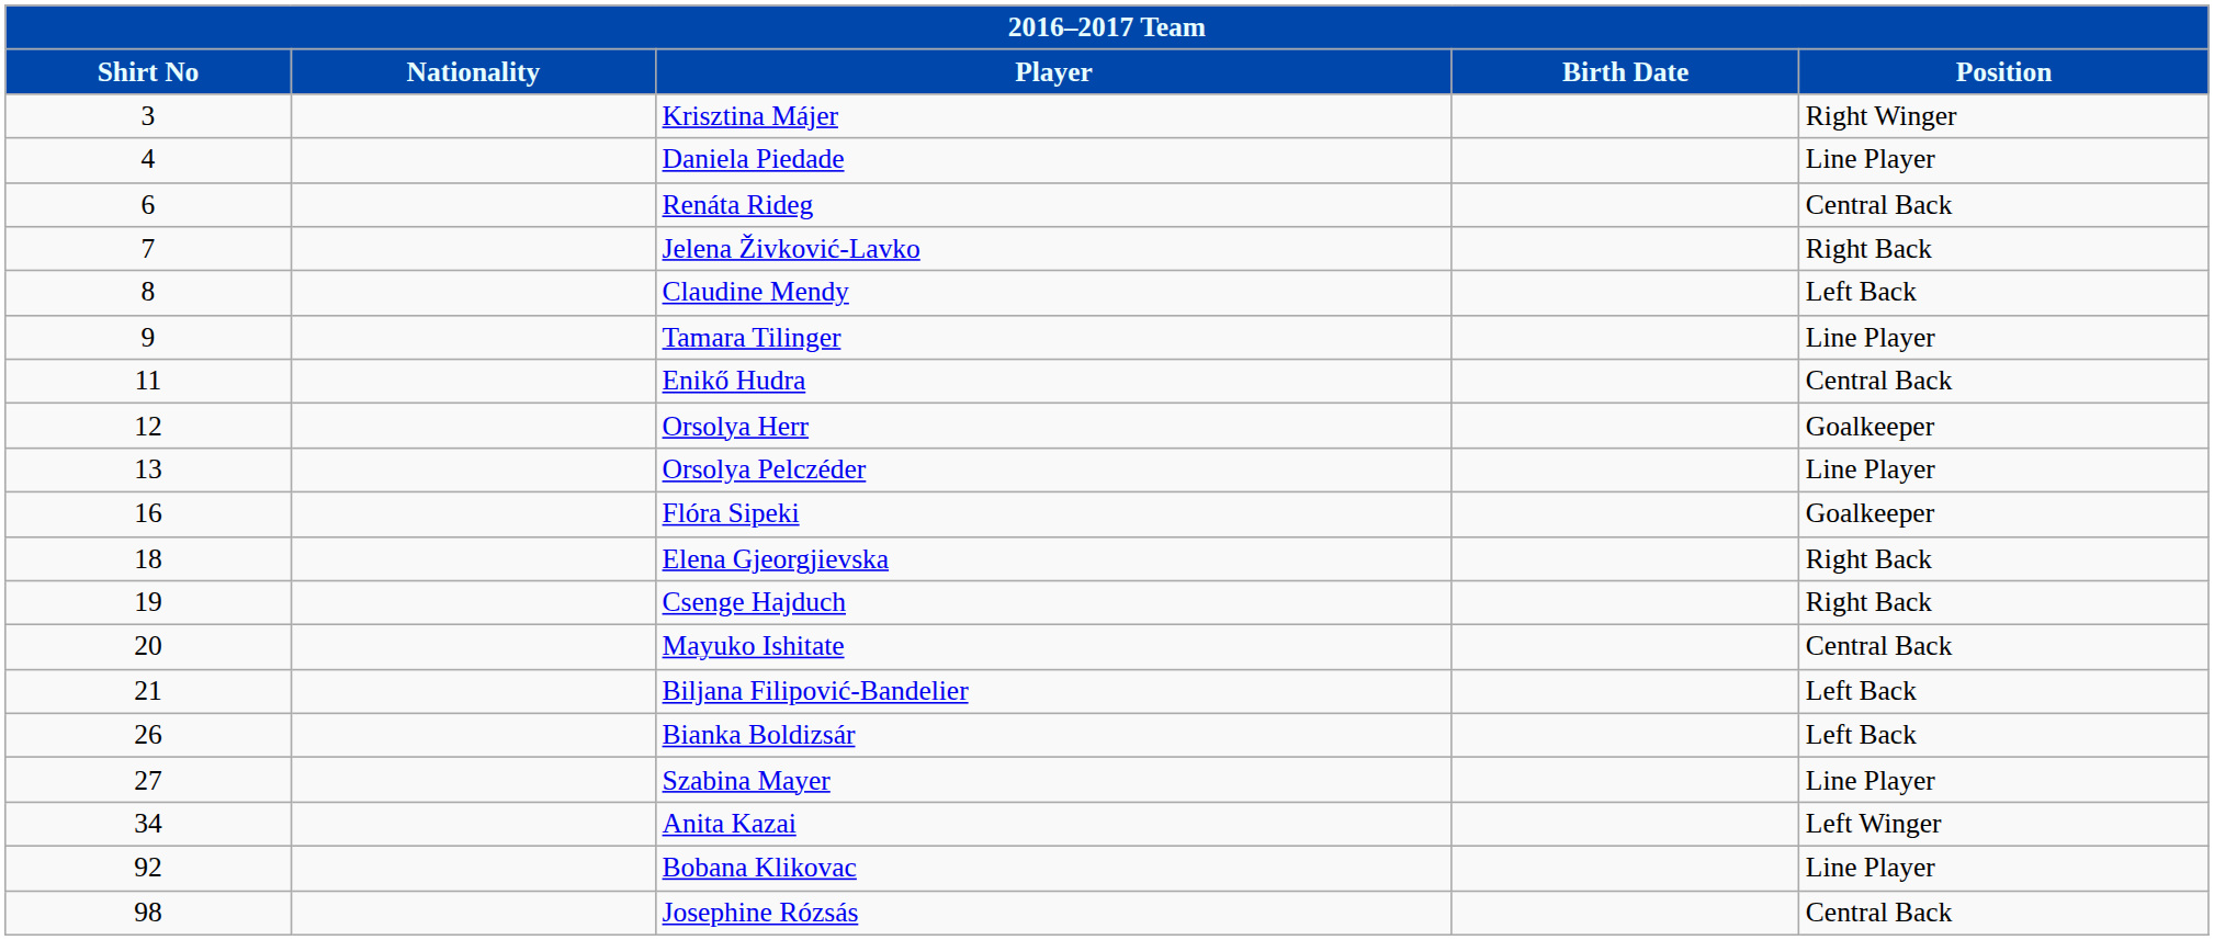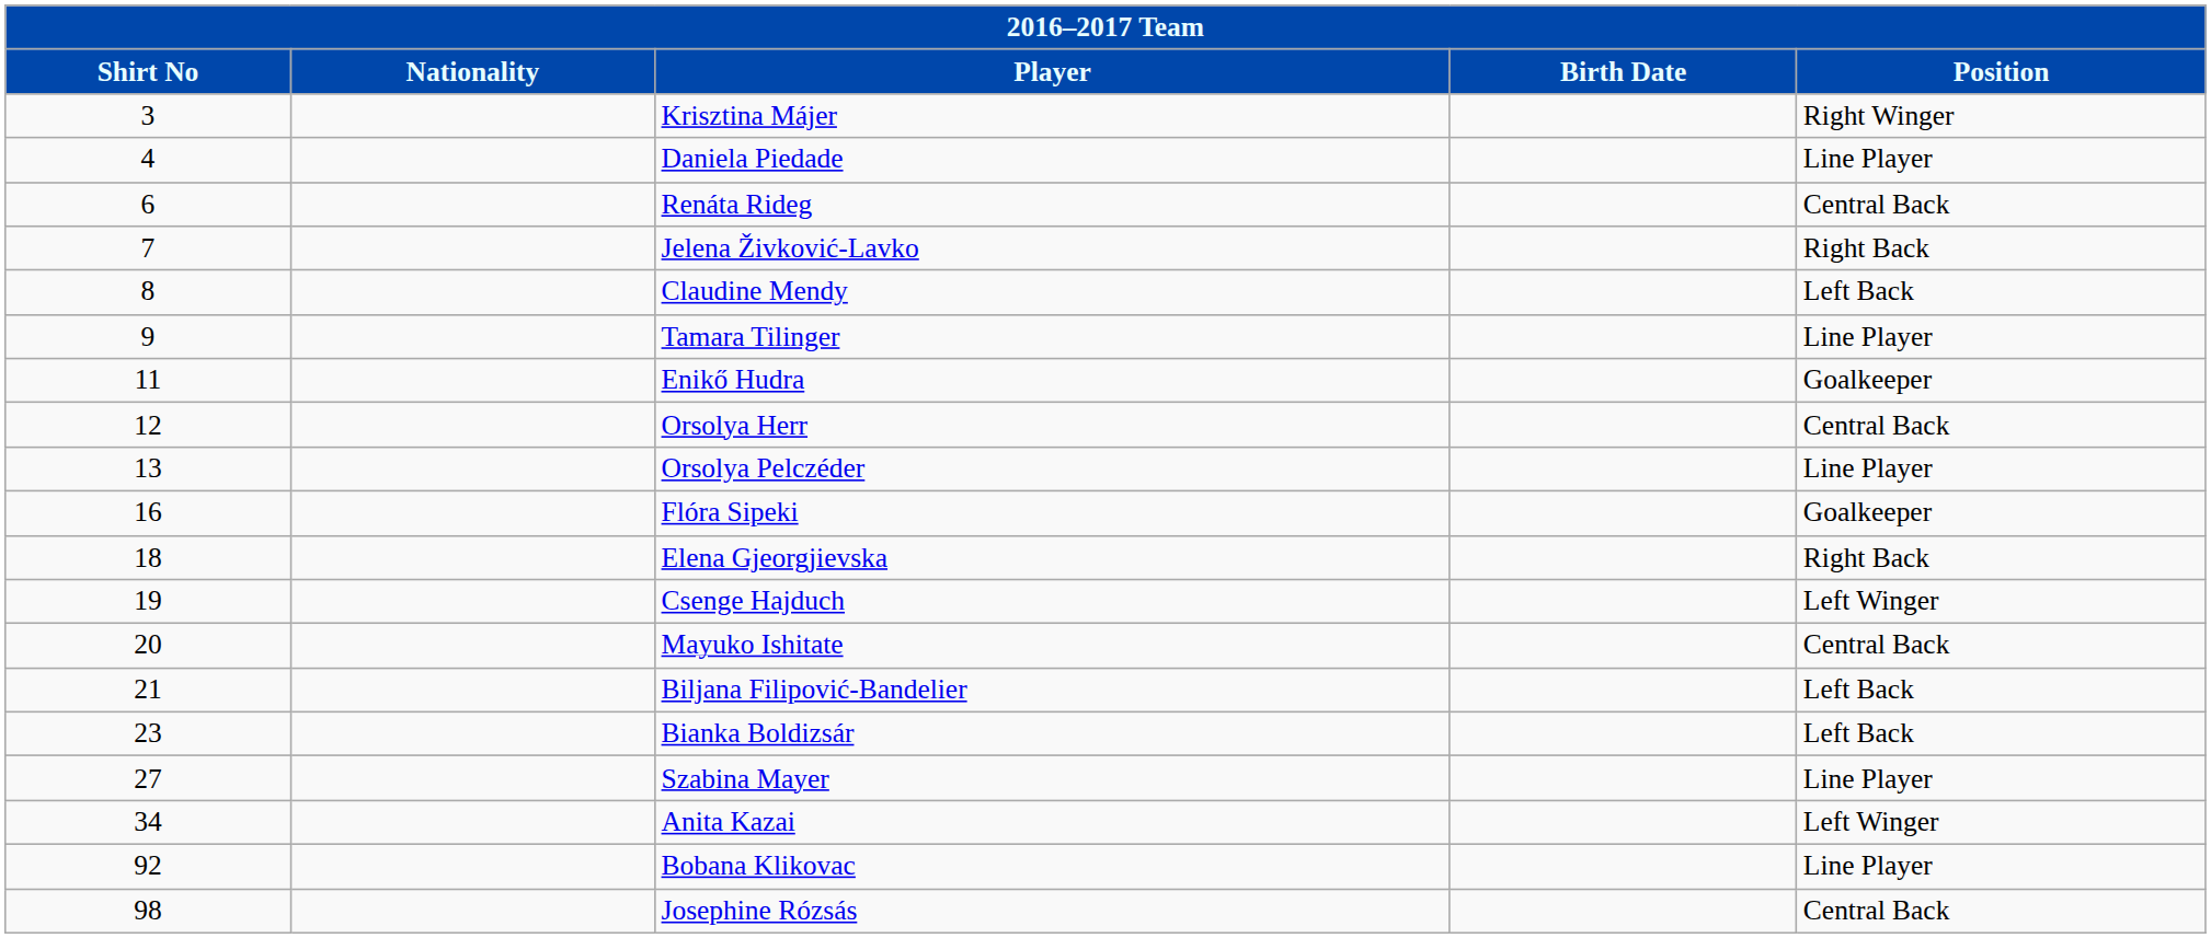Enikő Hudra | Position: Central Back -> Goalkeeper
Orsolya Herr | Position: Goalkeeper -> Central Back
Csenge Hajduch | Position: Right Back -> Left Winger
Bianka Boldizsár | Shirt No: 26 -> 23
